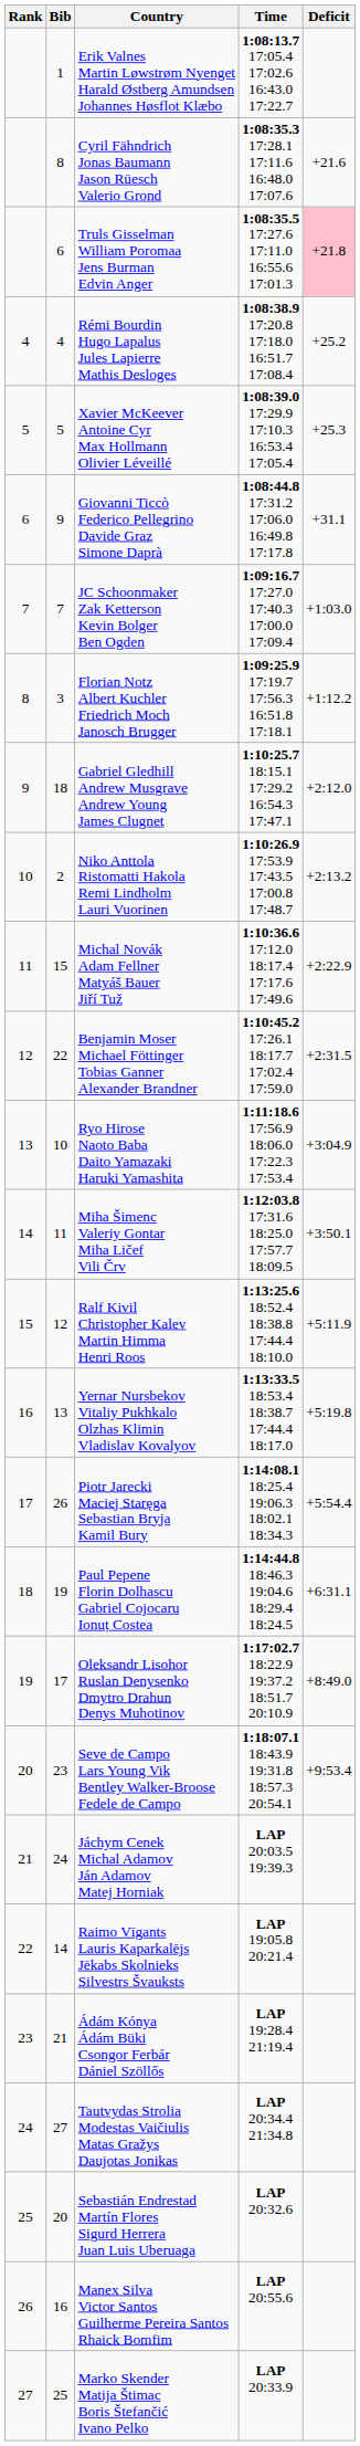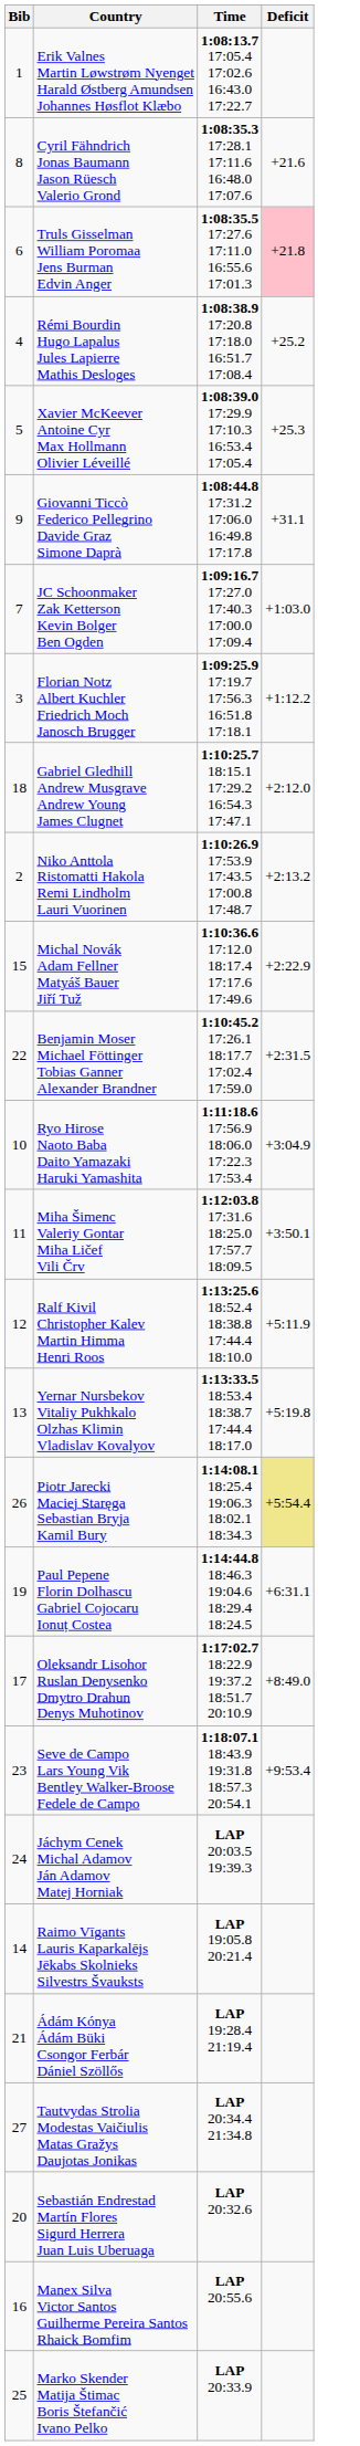- column: Rank | 4 | 5 | 6 | 7 | 8 | 9 | 10 | 11 | 12 | 13 | 14 | 15 | 16 | 17 | 18 | 19 | 20 | 21 | 22 | 23 | 24 | 25 | 26 | 27
Piotr Jarecki Maciej Staręga Sebastian Bryja Kamil Bury | Deficit: no background -> khaki background
